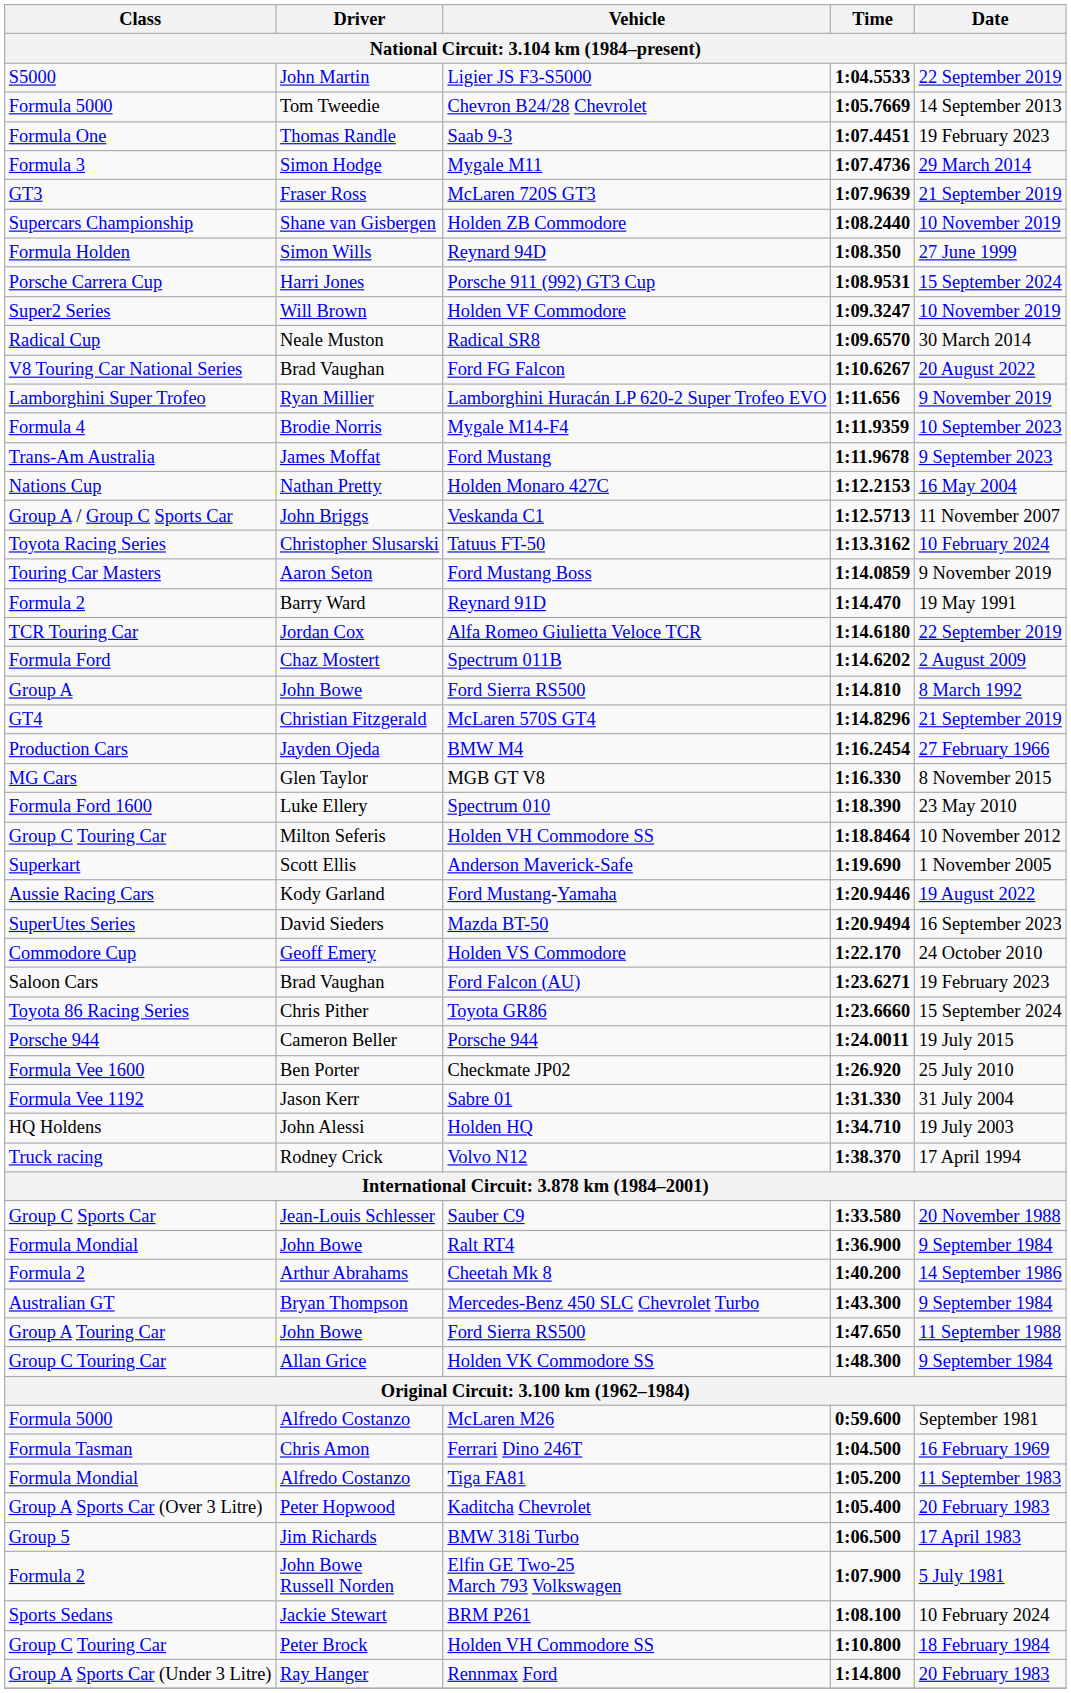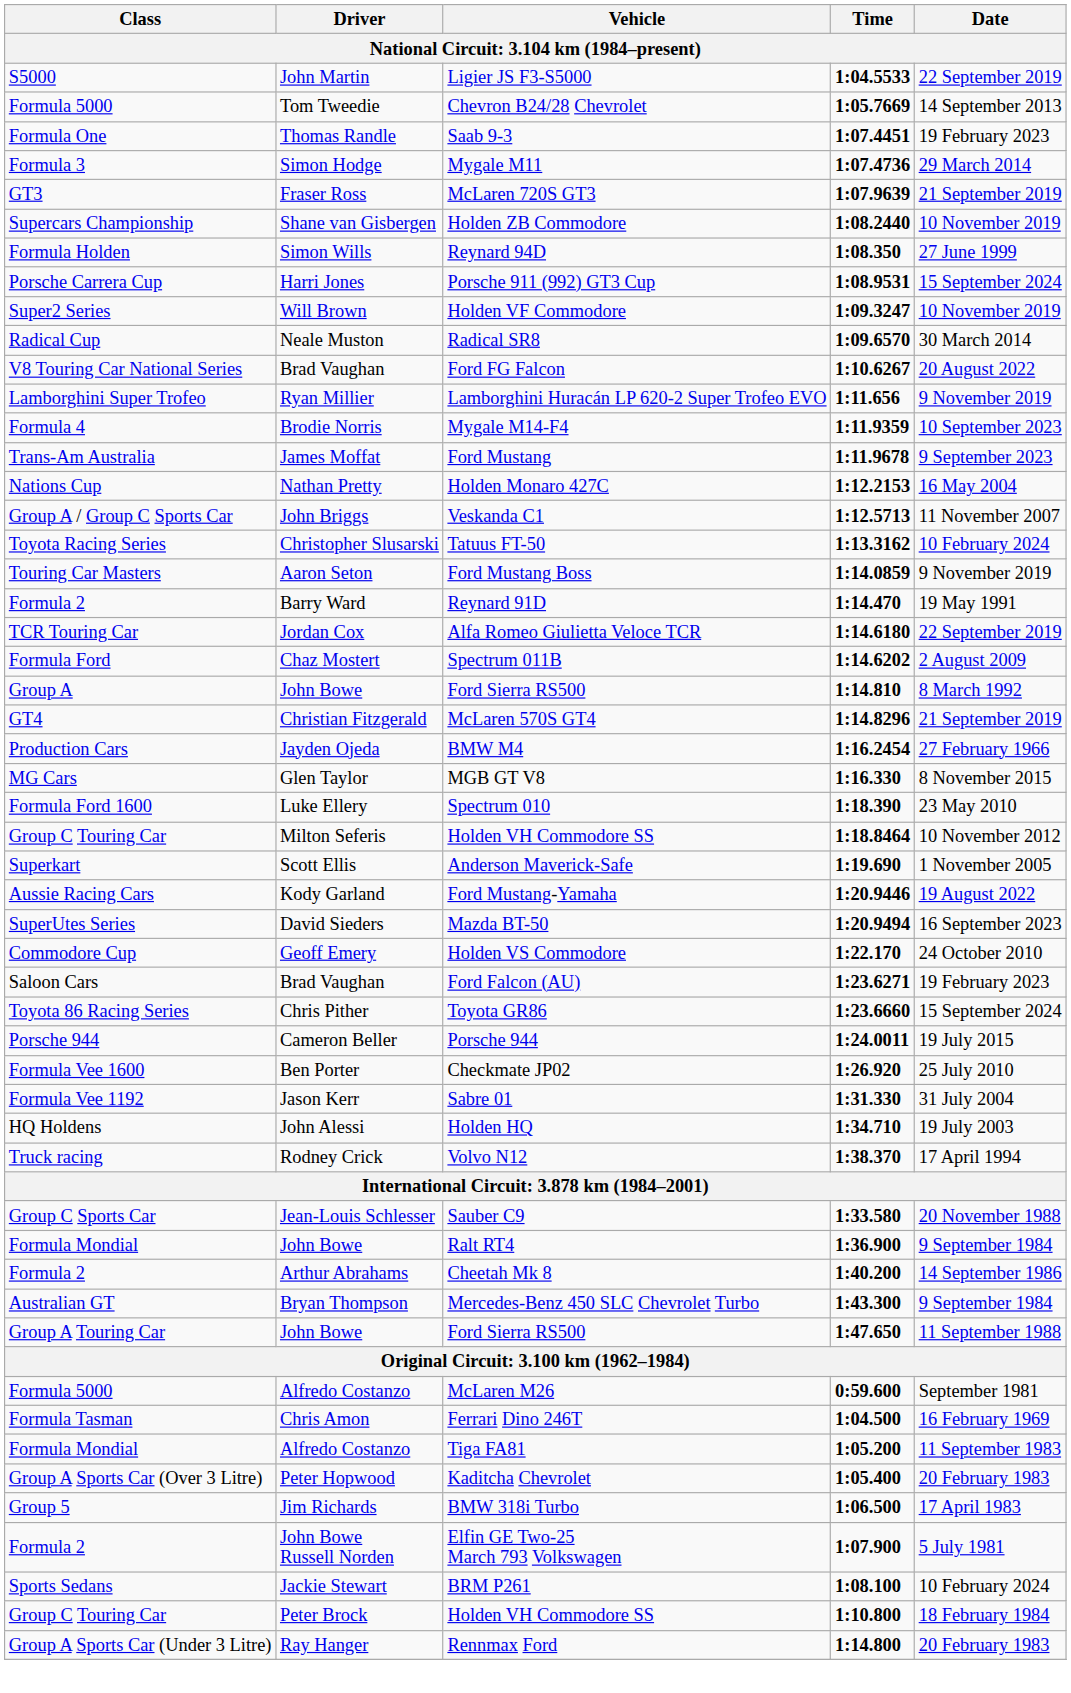- row: Group C Touring Car | Allan Grice | Holden VK Commodore SS | 1:48.300 | 9 September 1984
